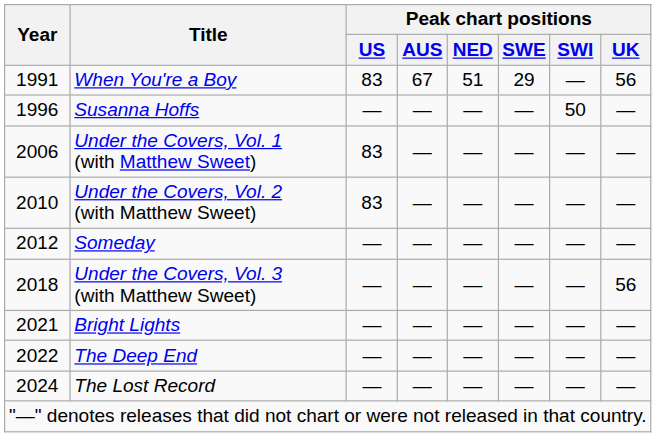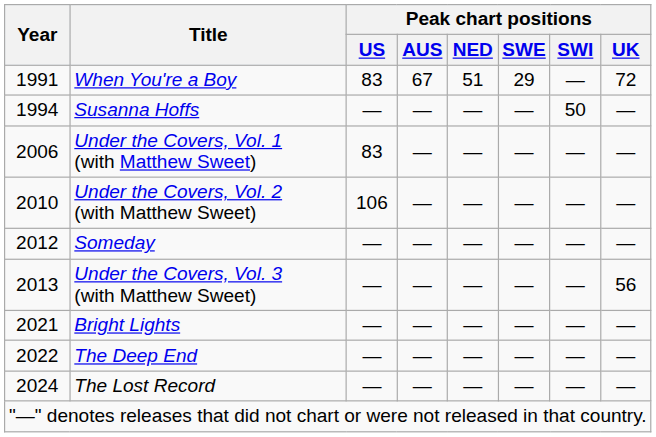When You're a Boy | Peak chart positions / UK: 56 -> 72
Susanna Hoffs | Year: 1996 -> 1994
Under the Covers, Vol. 2 (with Matthew Sweet) | Peak chart positions / US: 83 -> 106
Under the Covers, Vol. 3 (with Matthew Sweet) | Year: 2018 -> 2013
